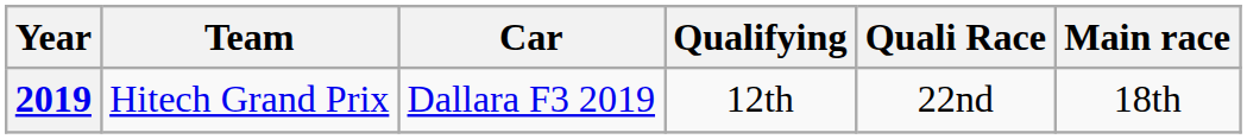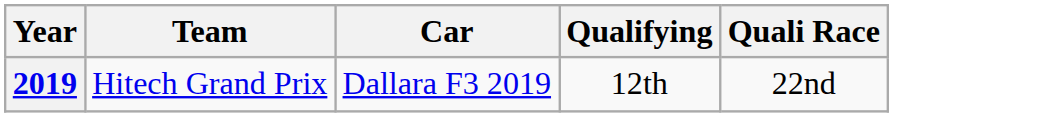- column: Main race | 18th
